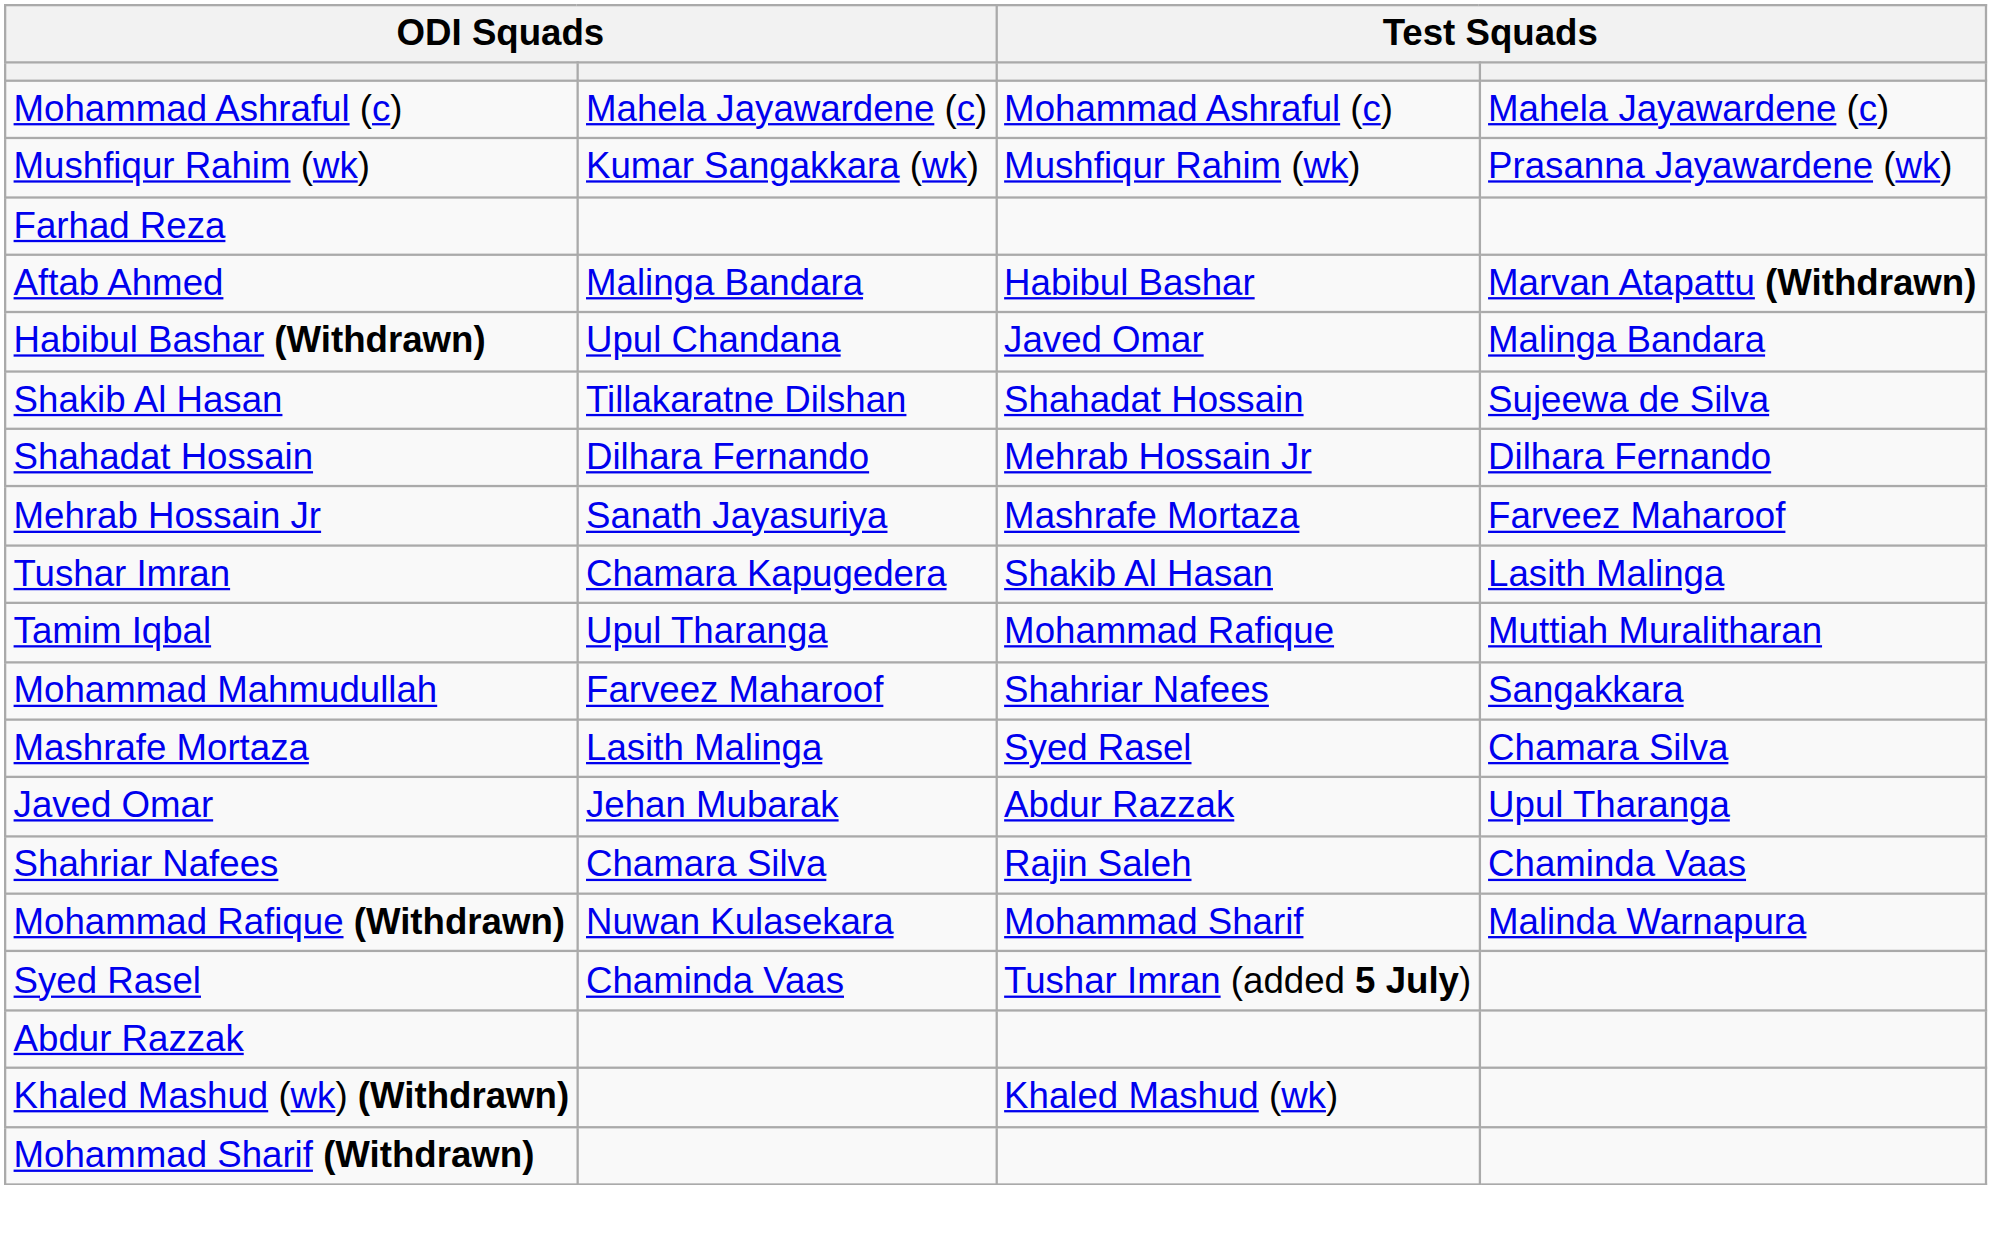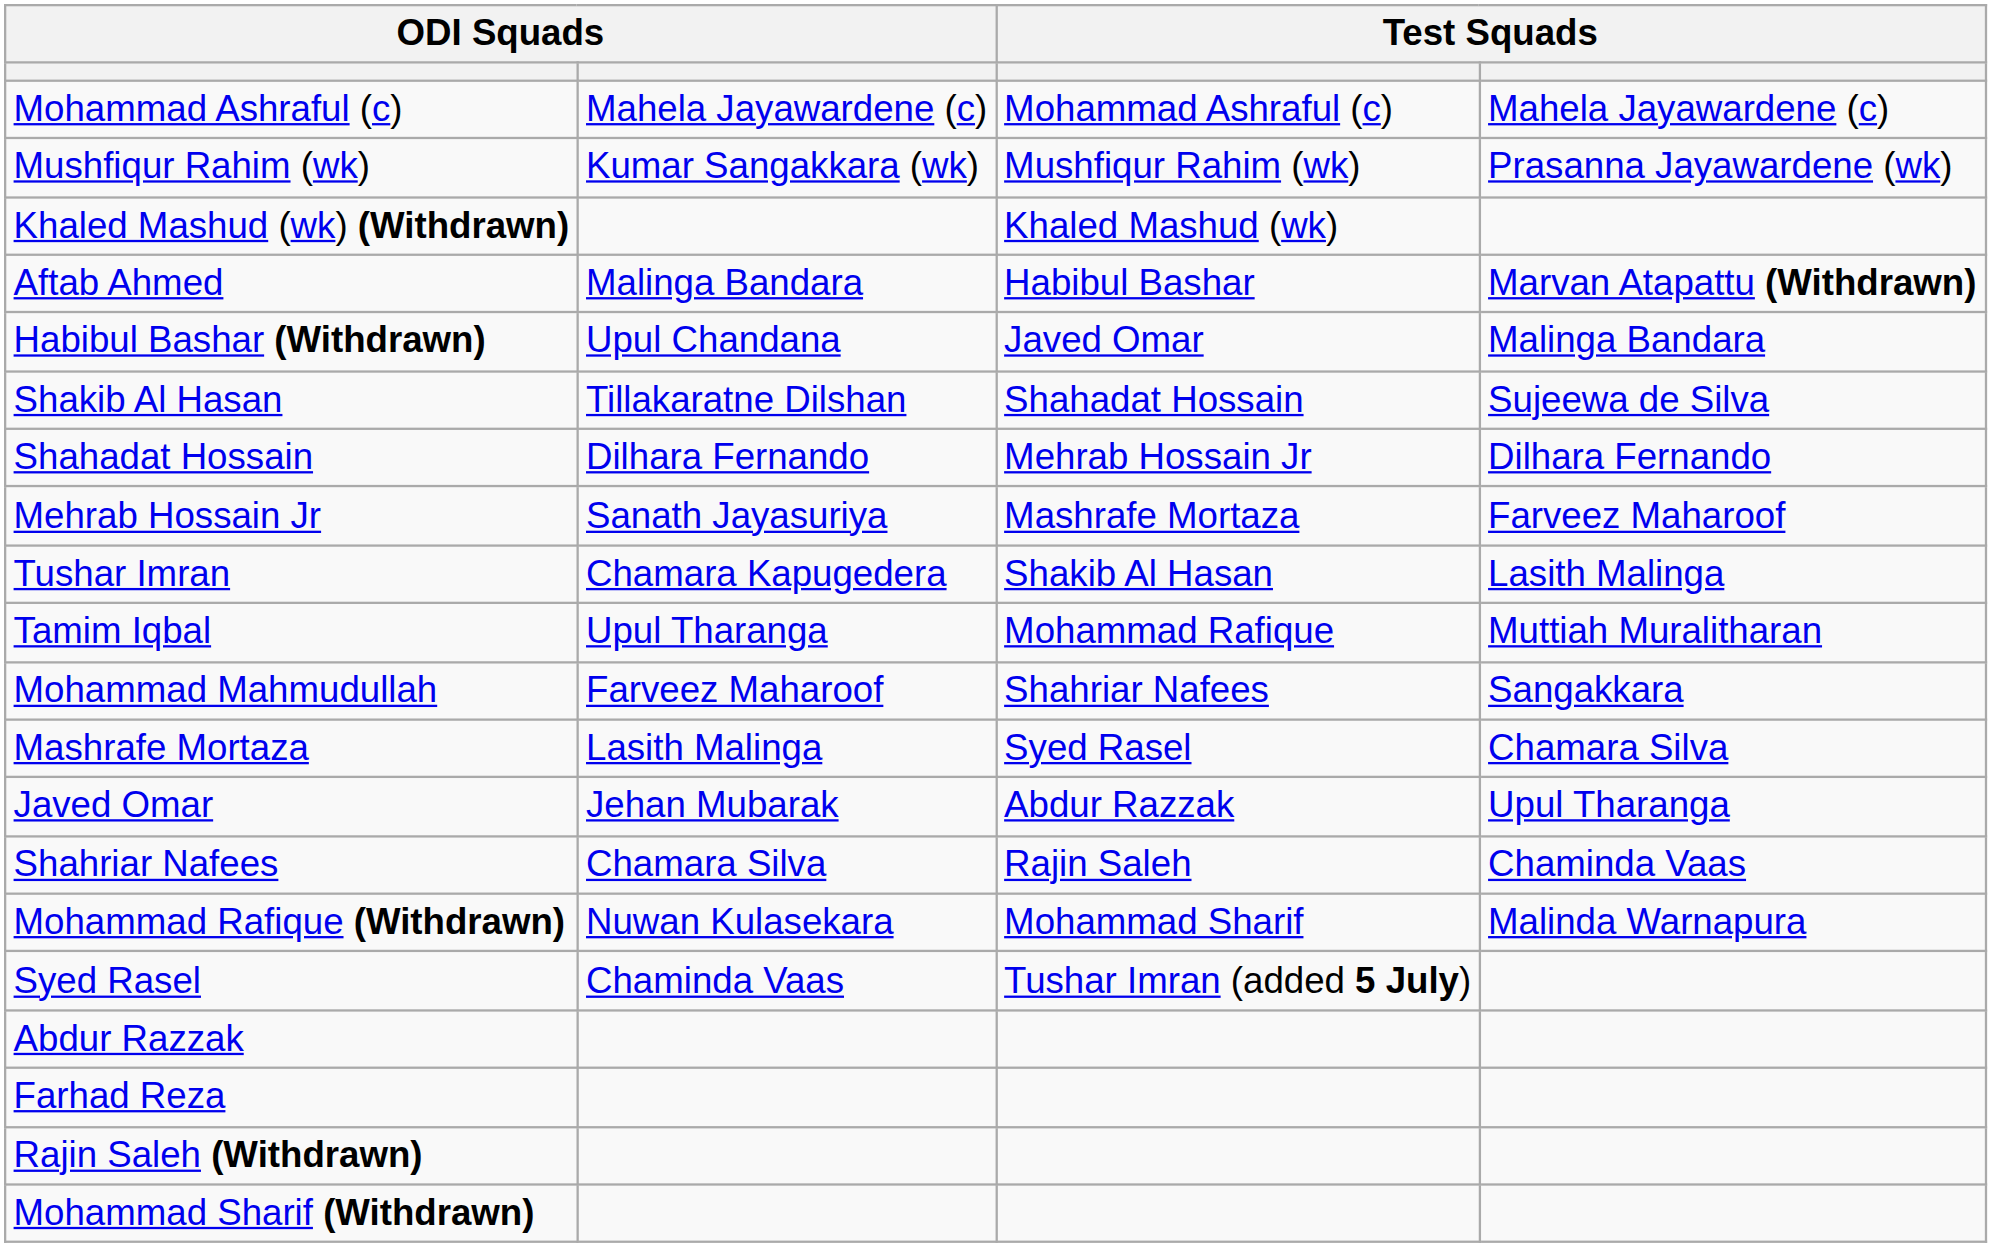rows swapped: Khaled Mashud (wk) (Withdrawn) <-> Farhad Reza
+ row: Rajin Saleh (Withdrawn)
